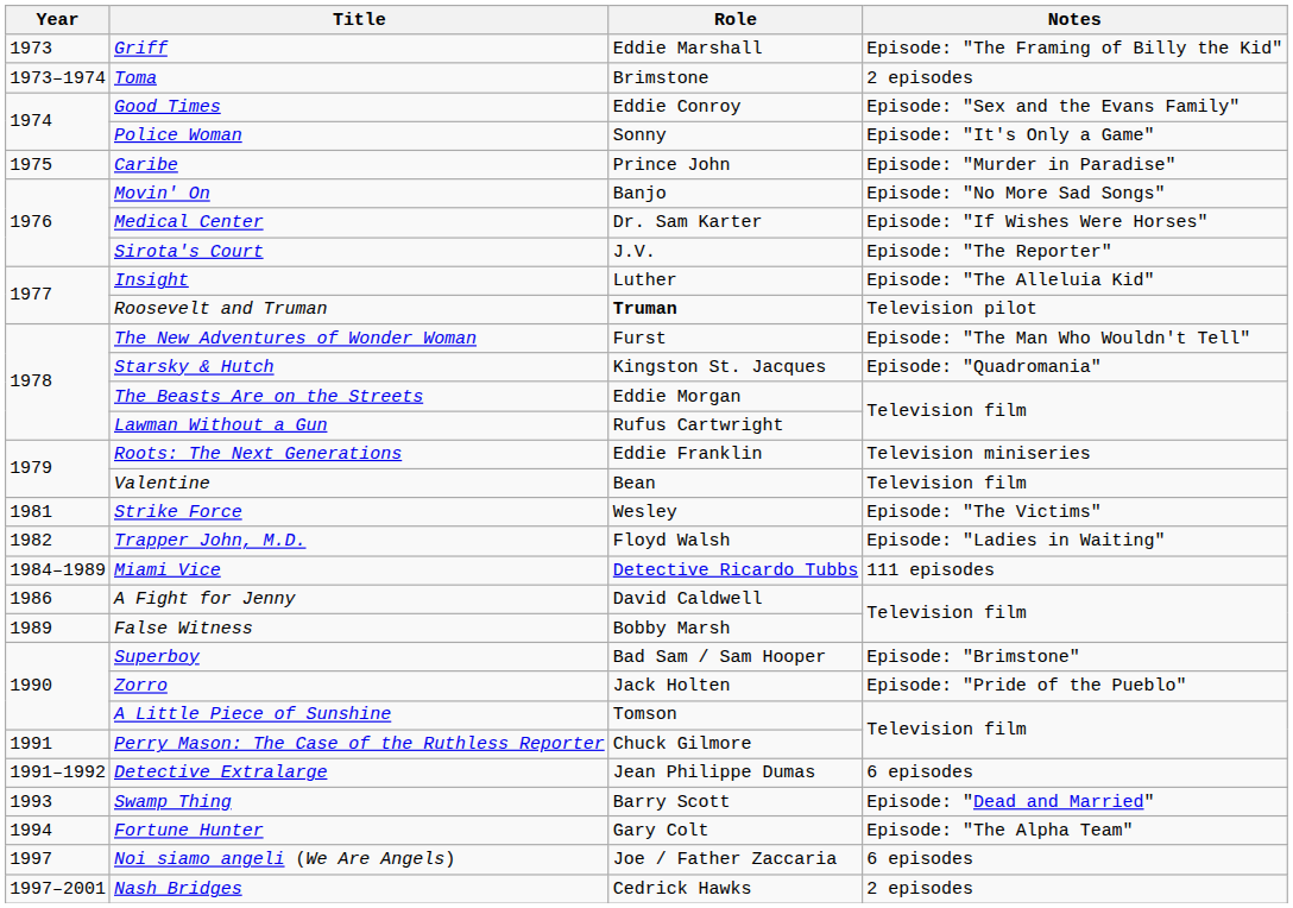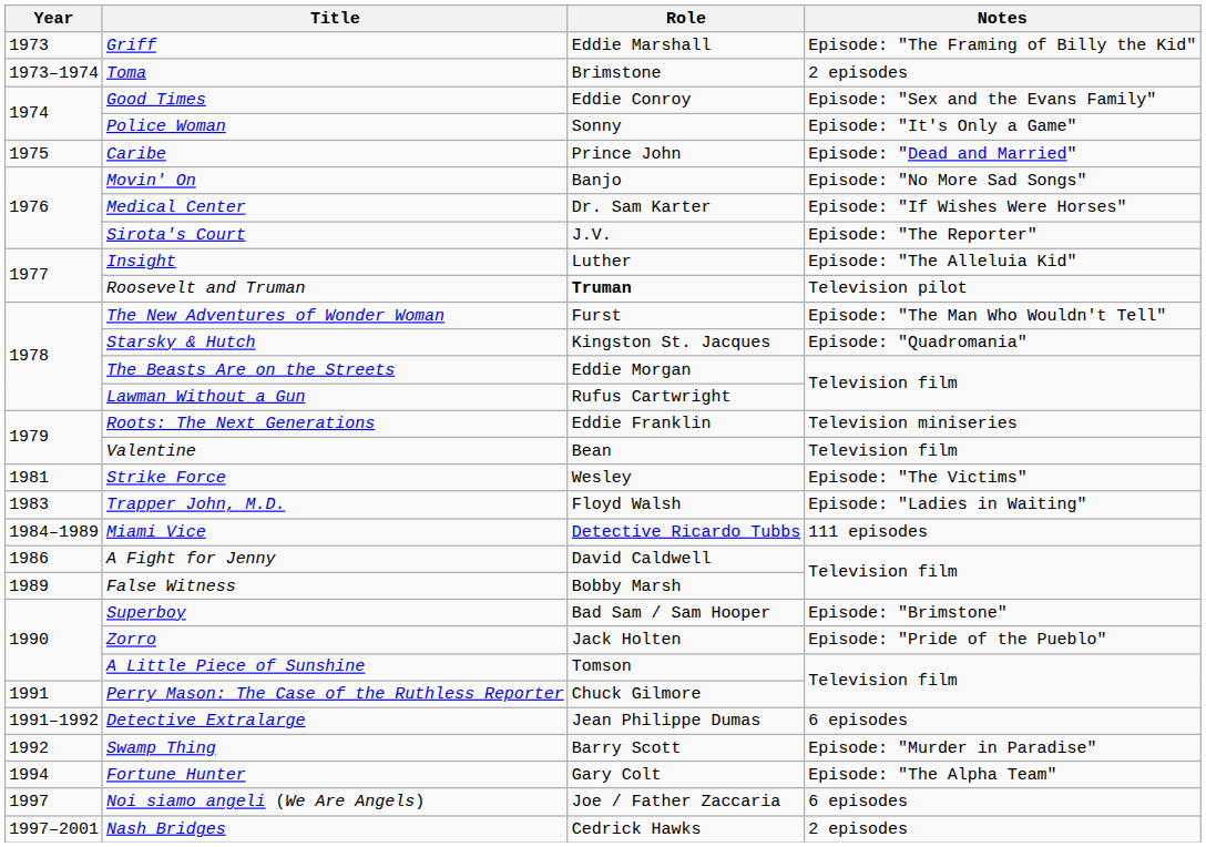Caribe | Notes: Episode: "Murder in Paradise" -> Episode: "Dead and Married"
Trapper John, M.D. | Year: 1982 -> 1983
Swamp Thing | Year: 1993 -> 1992
Swamp Thing | Notes: Episode: "Dead and Married" -> Episode: "Murder in Paradise"
